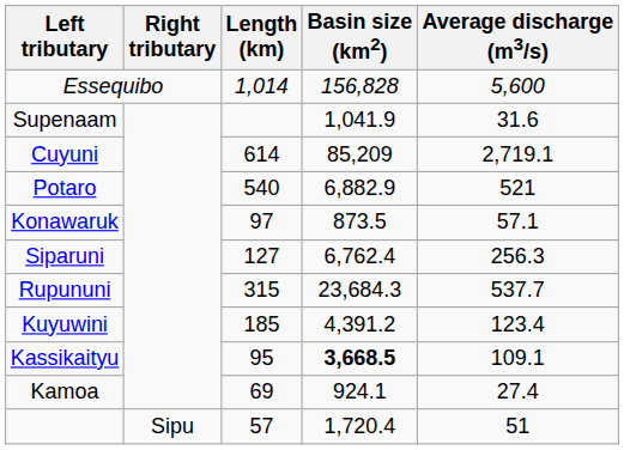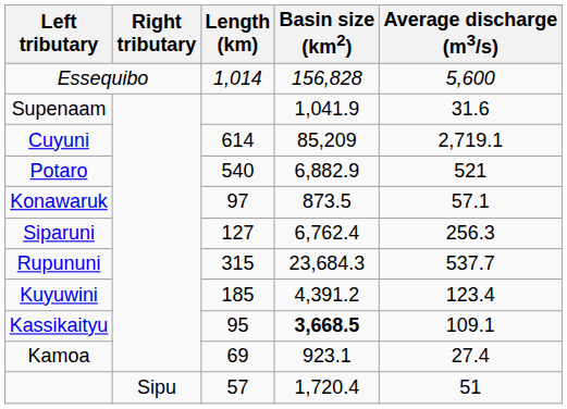Kamoa | Basin size (km2): 924.1 -> 923.1
